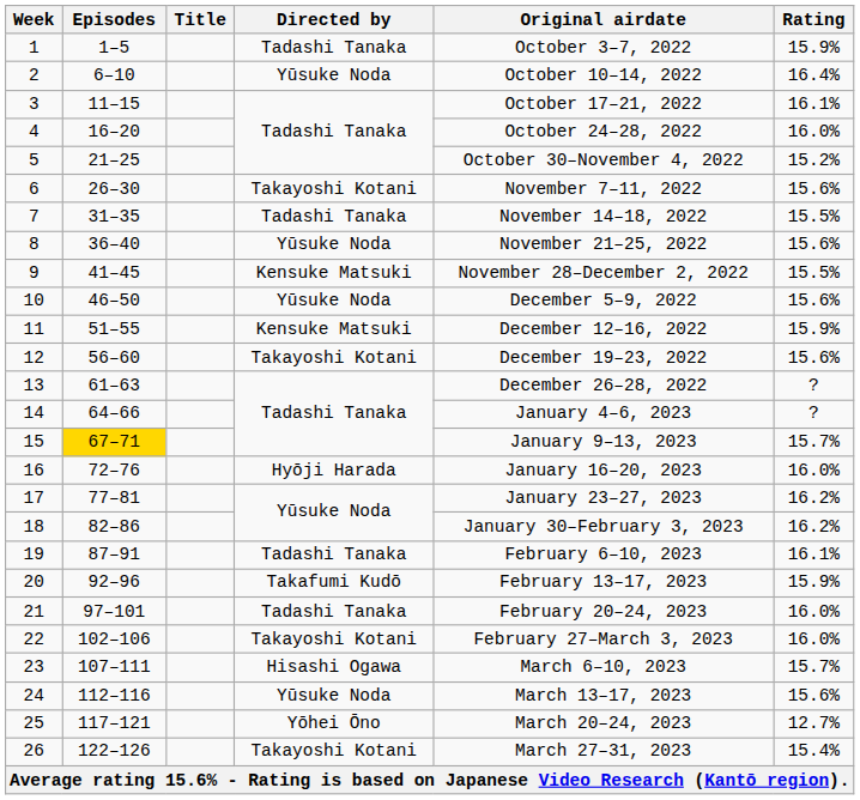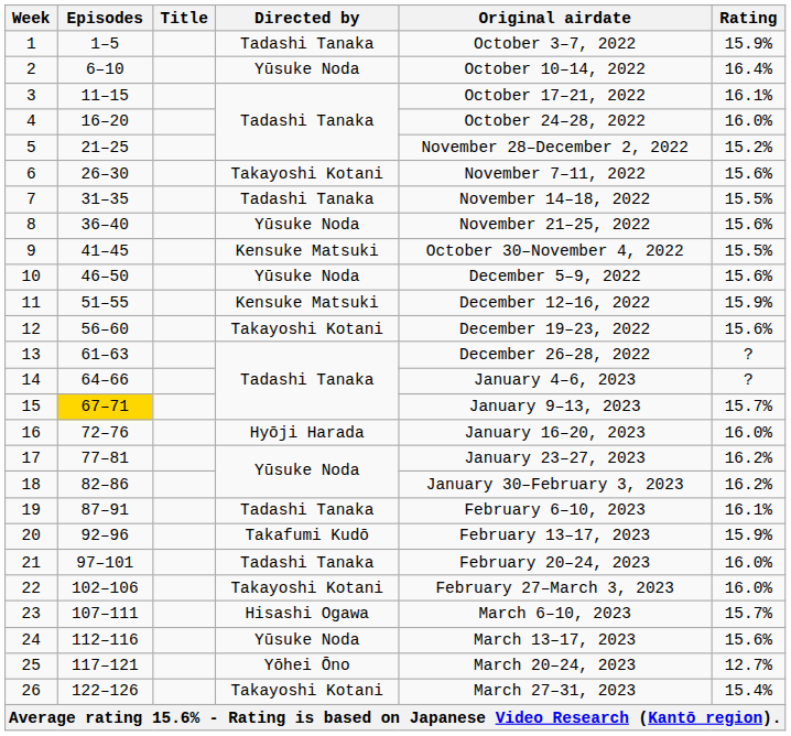5 | Original airdate: October 30–November 4, 2022 -> November 28–December 2, 2022
9 | Original airdate: November 28–December 2, 2022 -> October 30–November 4, 2022
